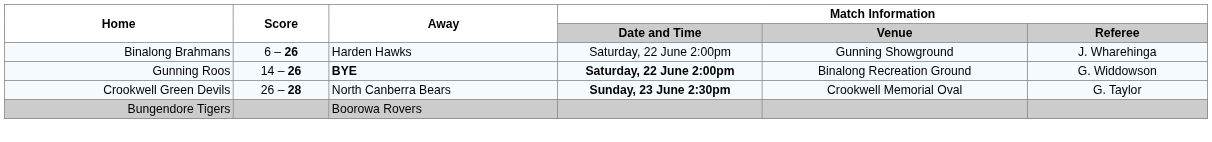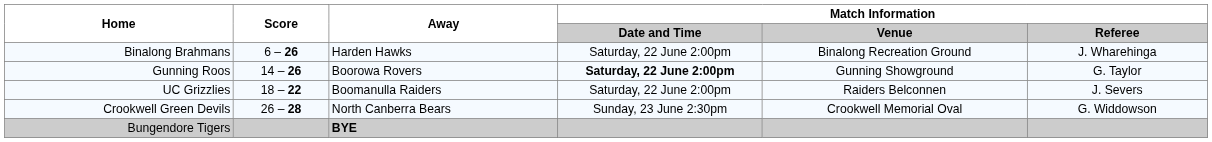Binalong Brahmans | Match Information / Venue: Gunning Showground -> Binalong Recreation Ground
Gunning Roos | Away: BYE -> Boorowa Rovers
Gunning Roos | Match Information / Venue: Binalong Recreation Ground -> Gunning Showground
Gunning Roos | Match Information / Referee: G. Widdowson -> G. Taylor
+ row: UC Grizzlies | 18 – 22 | Boomanulla Raiders | Saturday, 22 June 2:00pm | Raiders Belconnen | J. Severs
Crookwell Green Devils | Match Information / Date and Time: bold -> normal
Crookwell Green Devils | Match Information / Referee: G. Taylor -> G. Widdowson
Bungendore Tigers | Away: Boorowa Rovers -> BYE
